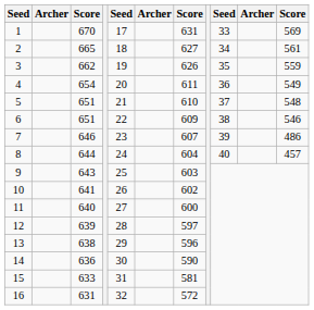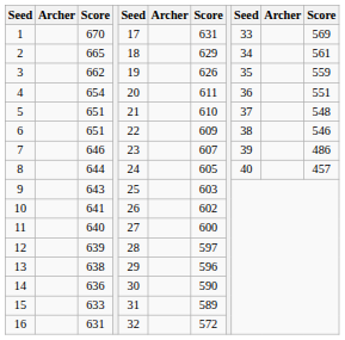2 | column 7: 627 -> 629
4 | column 11: 549 -> 551
8 | column 7: 604 -> 605
15 | column 7: 581 -> 589
